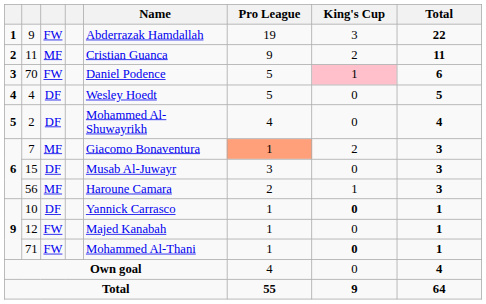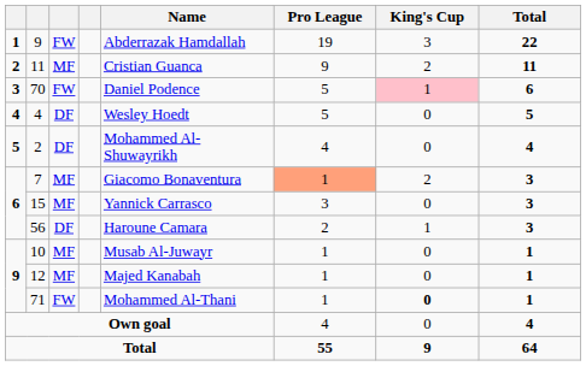15 | column 3: DF -> MF
15 | Name: Musab Al-Juwayr -> Yannick Carrasco
56 | column 3: MF -> DF
10 | column 3: DF -> MF
10 | Name: Yannick Carrasco -> Musab Al-Juwayr
10 | King's Cup: bold -> normal
12 | column 3: FW -> MF
